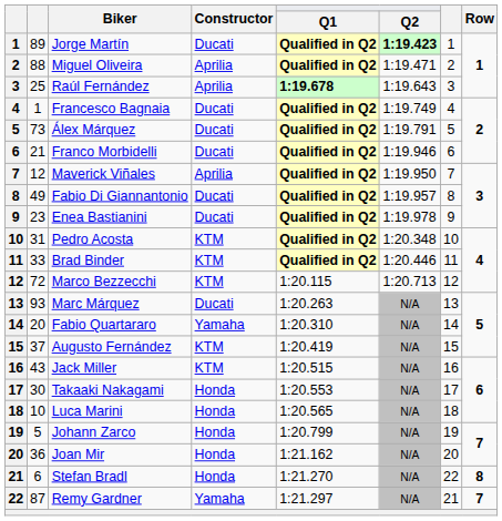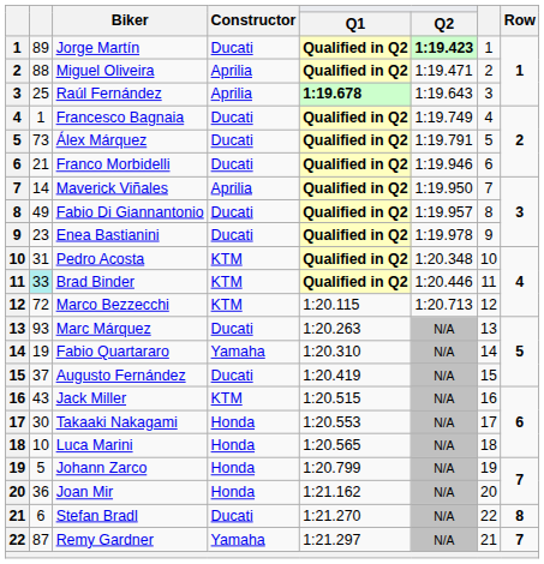Maverick Viñales | column 2: 12 -> 14
Brad Binder | column 2: no background -> paleturquoise background
Fabio Quartararo | column 2: 20 -> 19
Augusto Fernández | Constructor: KTM -> Ducati
Stefan Bradl | Constructor: Honda -> Ducati
